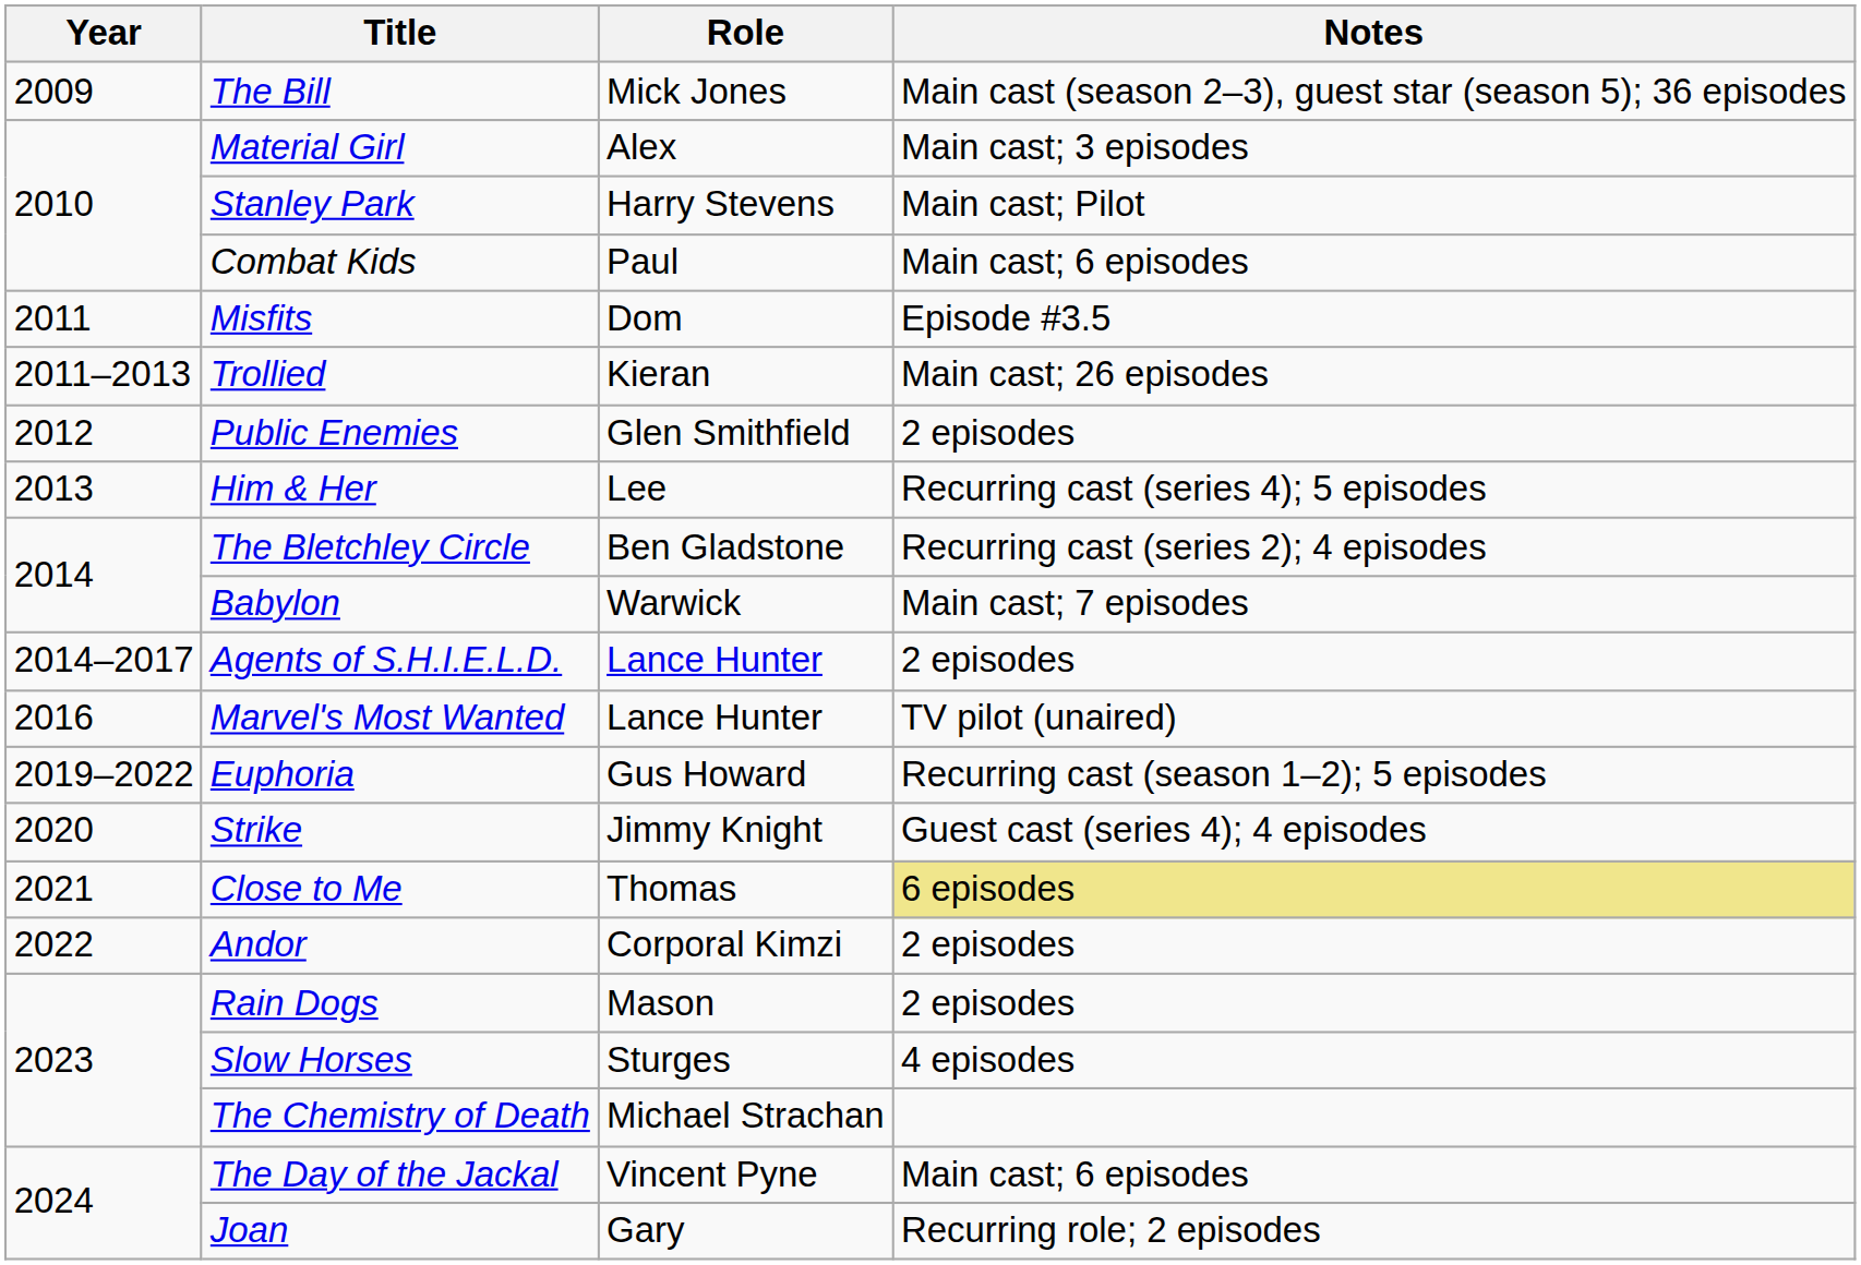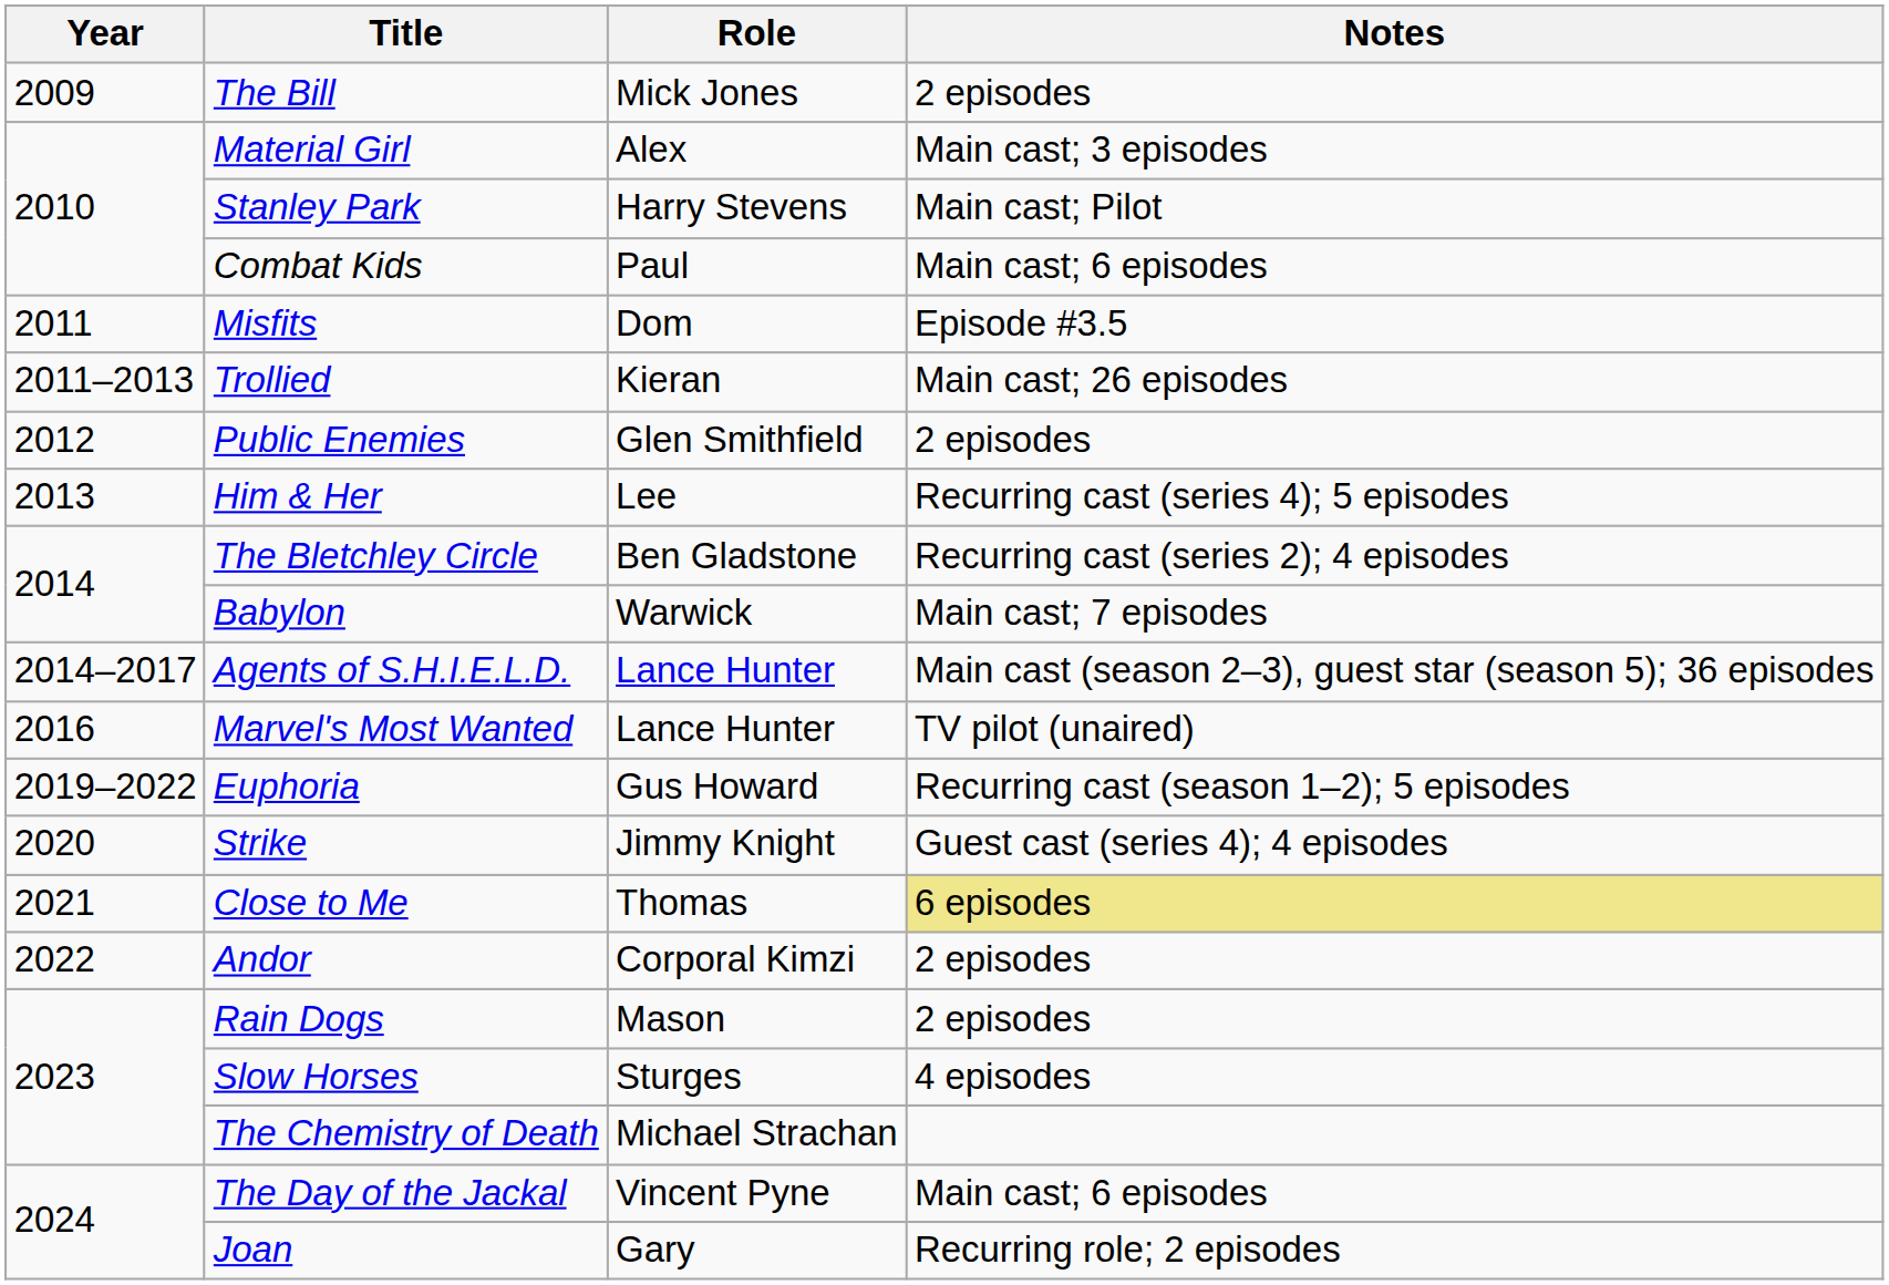The Bill | Notes: Main cast (season 2–3), guest star (season 5); 36 episodes -> 2 episodes
Agents of S.H.I.E.L.D. | Notes: 2 episodes -> Main cast (season 2–3), guest star (season 5); 36 episodes
